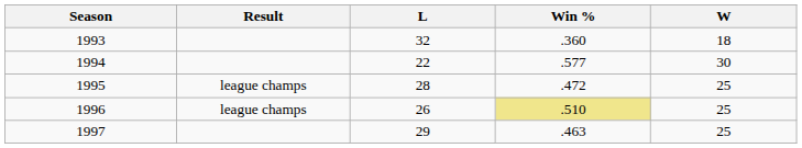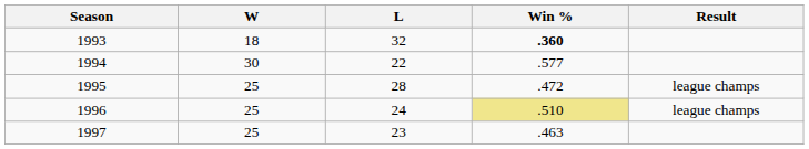columns swapped: W <-> Result
1993 | Win %: normal -> bold
1996 | L: 26 -> 24
1997 | L: 29 -> 23
